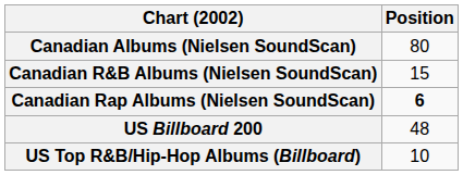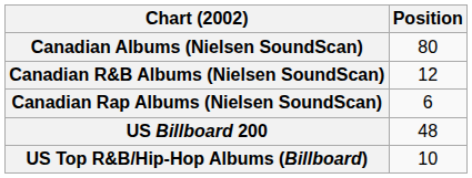Canadian R&B Albums (Nielsen SoundScan) | Position: 15 -> 12
Canadian Rap Albums (Nielsen SoundScan) | Position: bold -> normal
